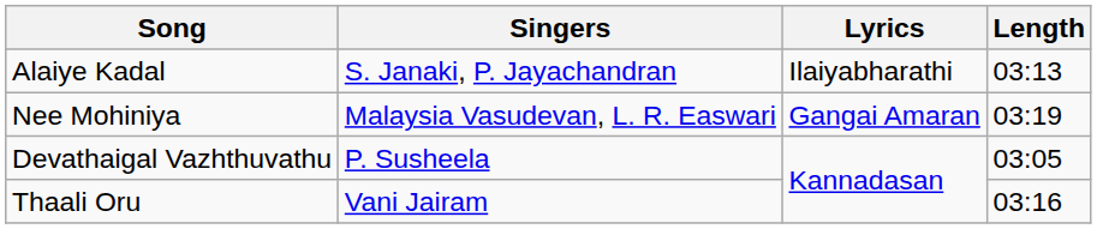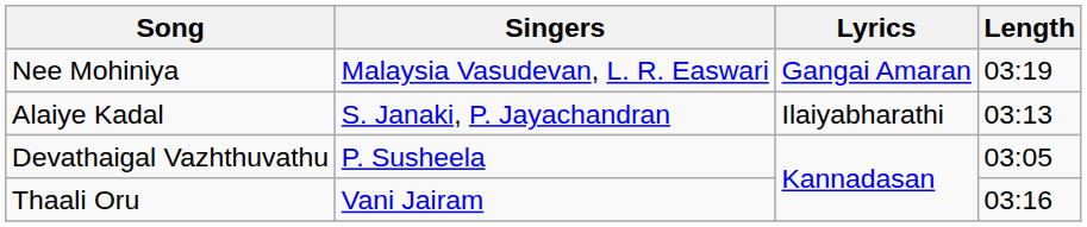rows swapped: Alaiye Kadal <-> Nee Mohiniya
